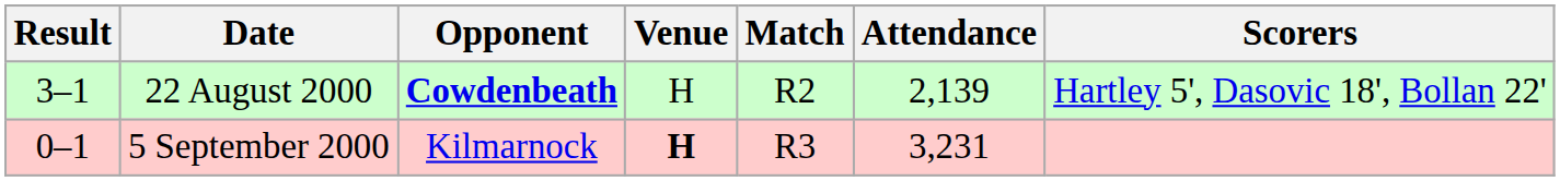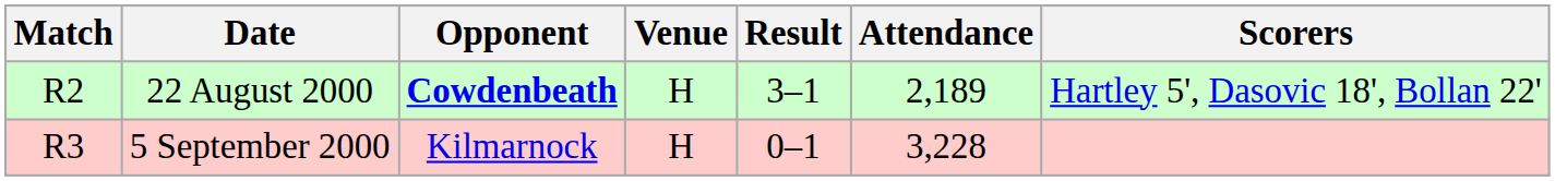columns swapped: Match <-> Result
22 August 2000 | Attendance: 2,139 -> 2,189
5 September 2000 | Venue: bold -> normal
5 September 2000 | Attendance: 3,231 -> 3,228
